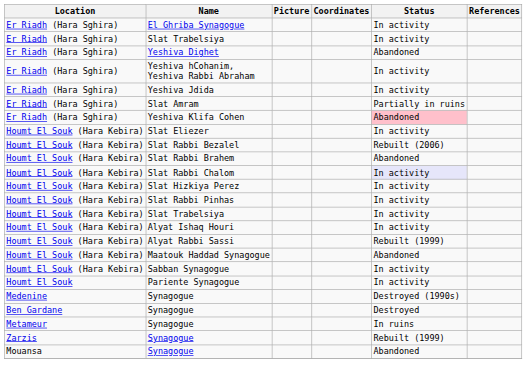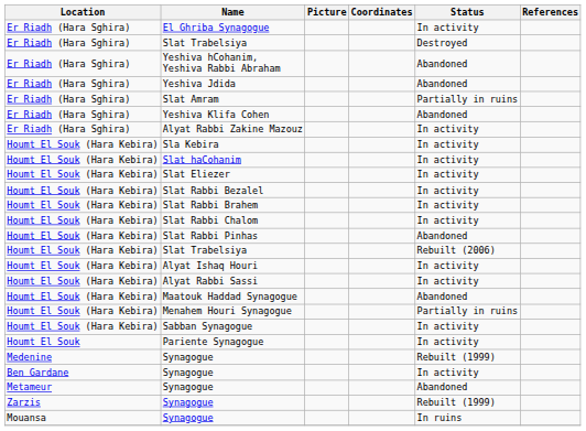Er Riadh (Hara Sghira) / Slat Trabelsiya | Status: In activity -> Destroyed
- row: Er Riadh (Hara Sghira) | Yeshiva Dighet | Abandoned
Yeshiva hCohanim, Yeshiva Rabbi Abraham | Status: In activity -> Abandoned
Yeshiva Jdida | Status: In activity -> Abandoned
Yeshiva Klifa Cohen | Status: pink background -> no background
+ row: Er Riadh (Hara Sghira) | Alyat Rabbi Zakine Mazouz | In activity
+ row: Houmt El Souk (Hara Kebira) | Sla Kebira | In activity
+ row: Houmt El Souk (Hara Kebira) | Slat haCohanim | In activity
Slat Rabbi Bezalel | Status: Rebuilt (2006) -> In activity
Slat Rabbi Brahem | Status: Abandoned -> In activity
Slat Rabbi Chalom | Status: lavender background -> no background
- row: Houmt El Souk (Hara Kebira) | Slat Hizkiya Perez | In activity
Slat Rabbi Pinhas | Status: In activity -> Abandoned
Houmt El Souk (Hara Kebira) / Slat Trabelsiya | Status: In activity -> Rebuilt (2006)
Alyat Rabbi Sassi | Status: Rebuilt (1999) -> In activity
+ row: Houmt El Souk (Hara Kebira) | Menahem Houri Synagogue | Partially in ruins
Medenine / Synagogue | Status: Destroyed (1990s) -> Rebuilt (1999)
Ben Gardane / Synagogue | Status: Destroyed -> In activity
Metameur / Synagogue | Status: In ruins -> Abandoned
Mouansa / Synagogue | Status: Abandoned -> In ruins
